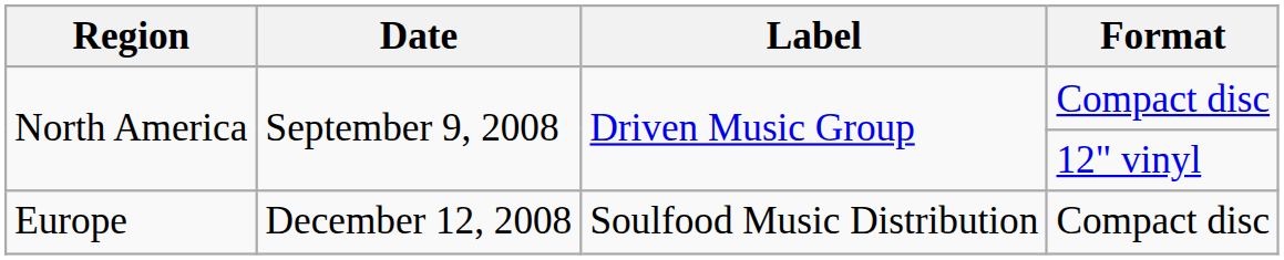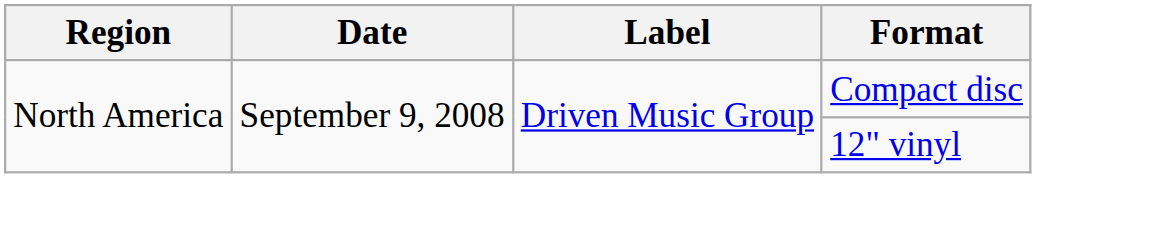- row: Europe | December 12, 2008 | Soulfood Music Distribution | Compact disc
